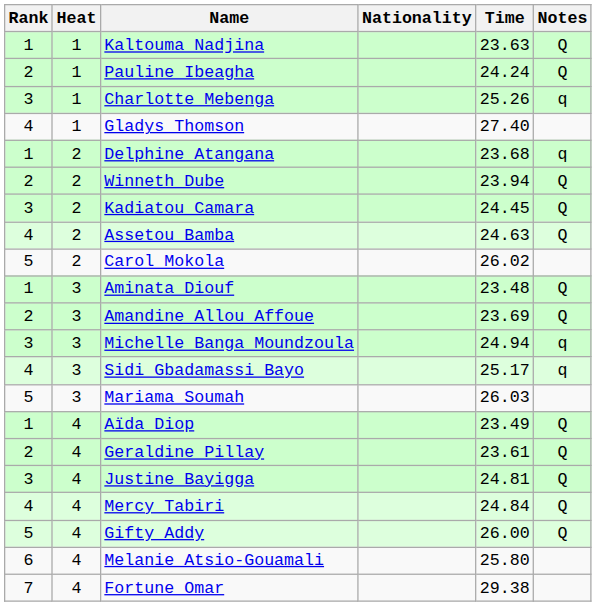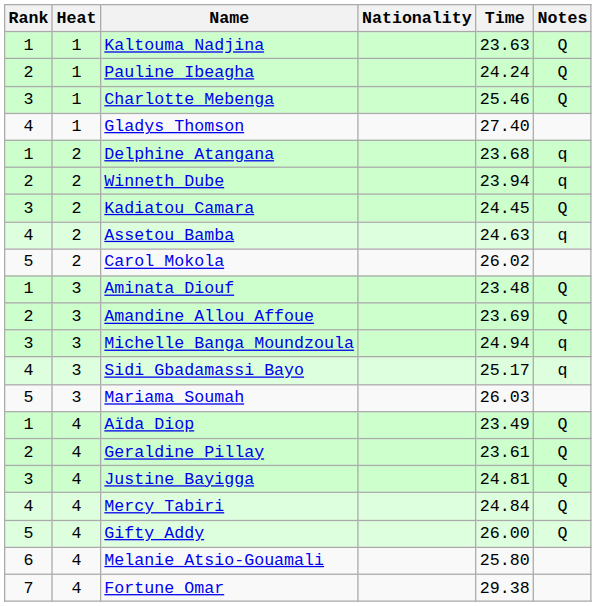Charlotte Mebenga | Time: 25.26 -> 25.46
Charlotte Mebenga | Notes: q -> Q
Winneth Dube | Notes: Q -> q
Assetou Bamba | Notes: Q -> q
